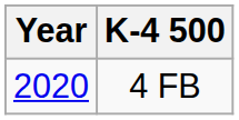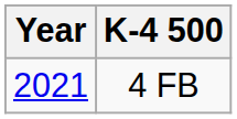4 FB | Year: 2020 -> 2021
